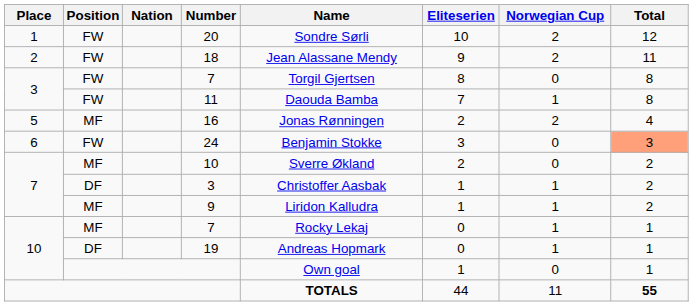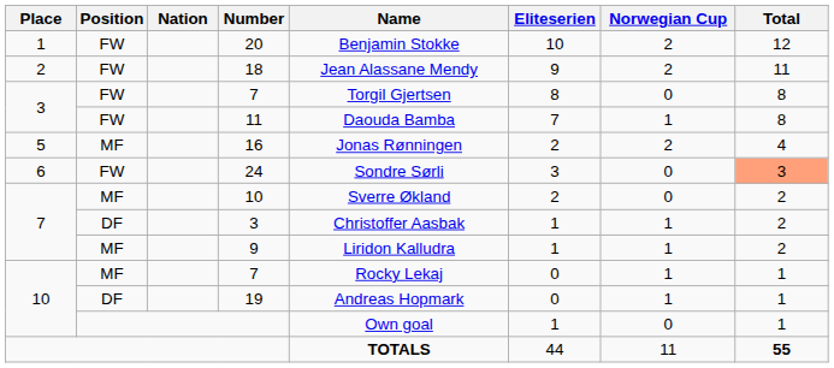20 | Name: Sondre Sørli -> Benjamin Stokke
24 | Name: Benjamin Stokke -> Sondre Sørli
